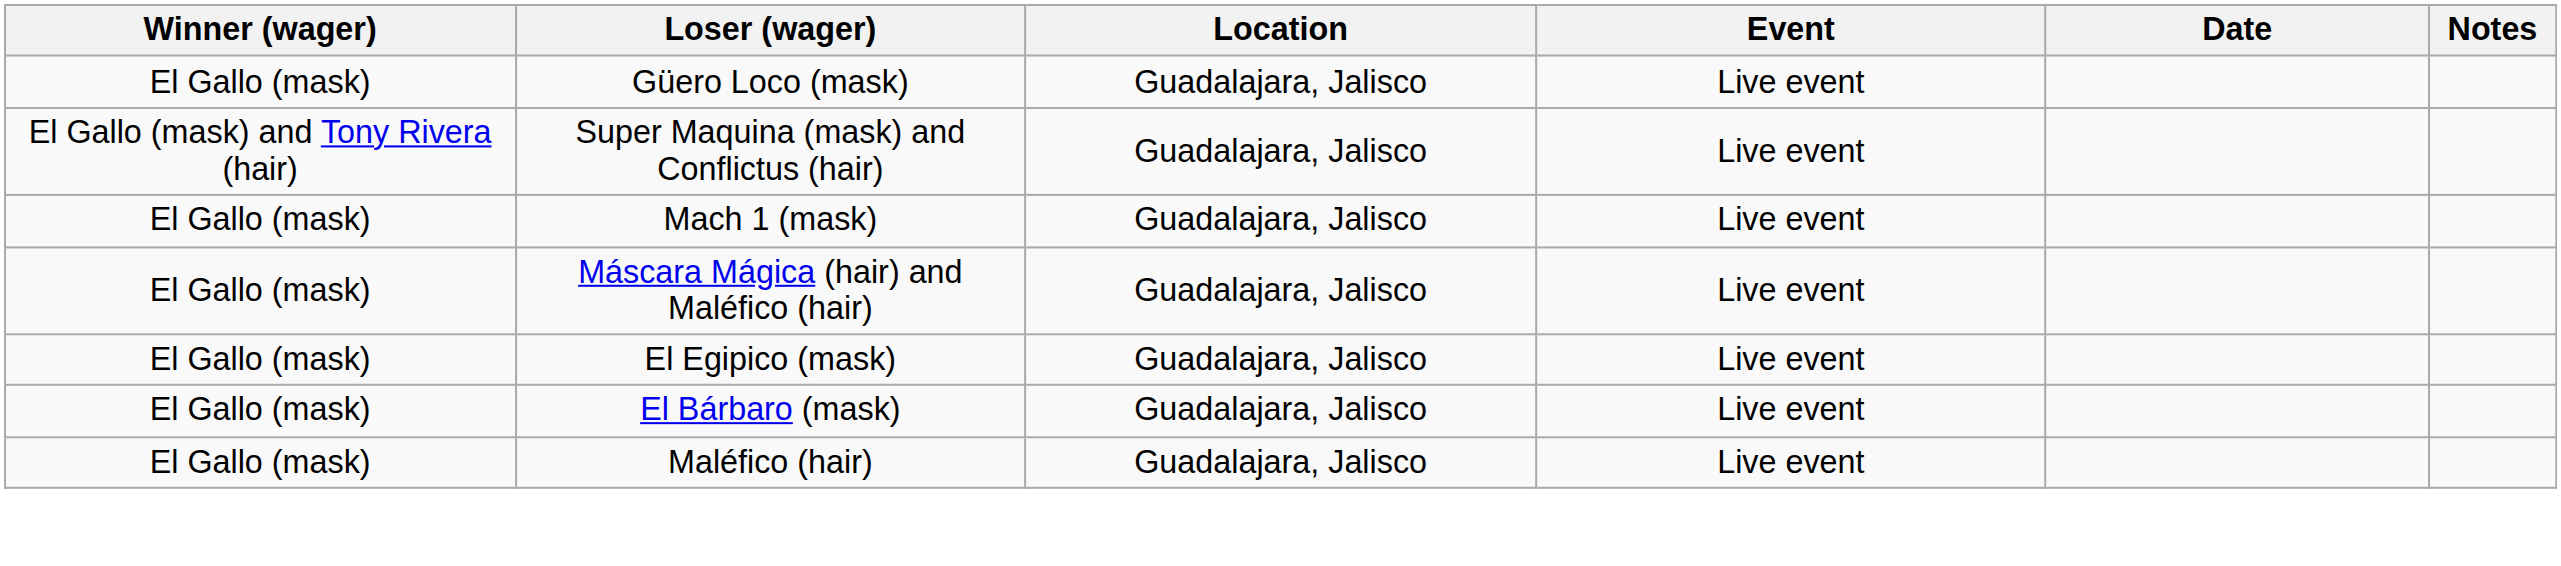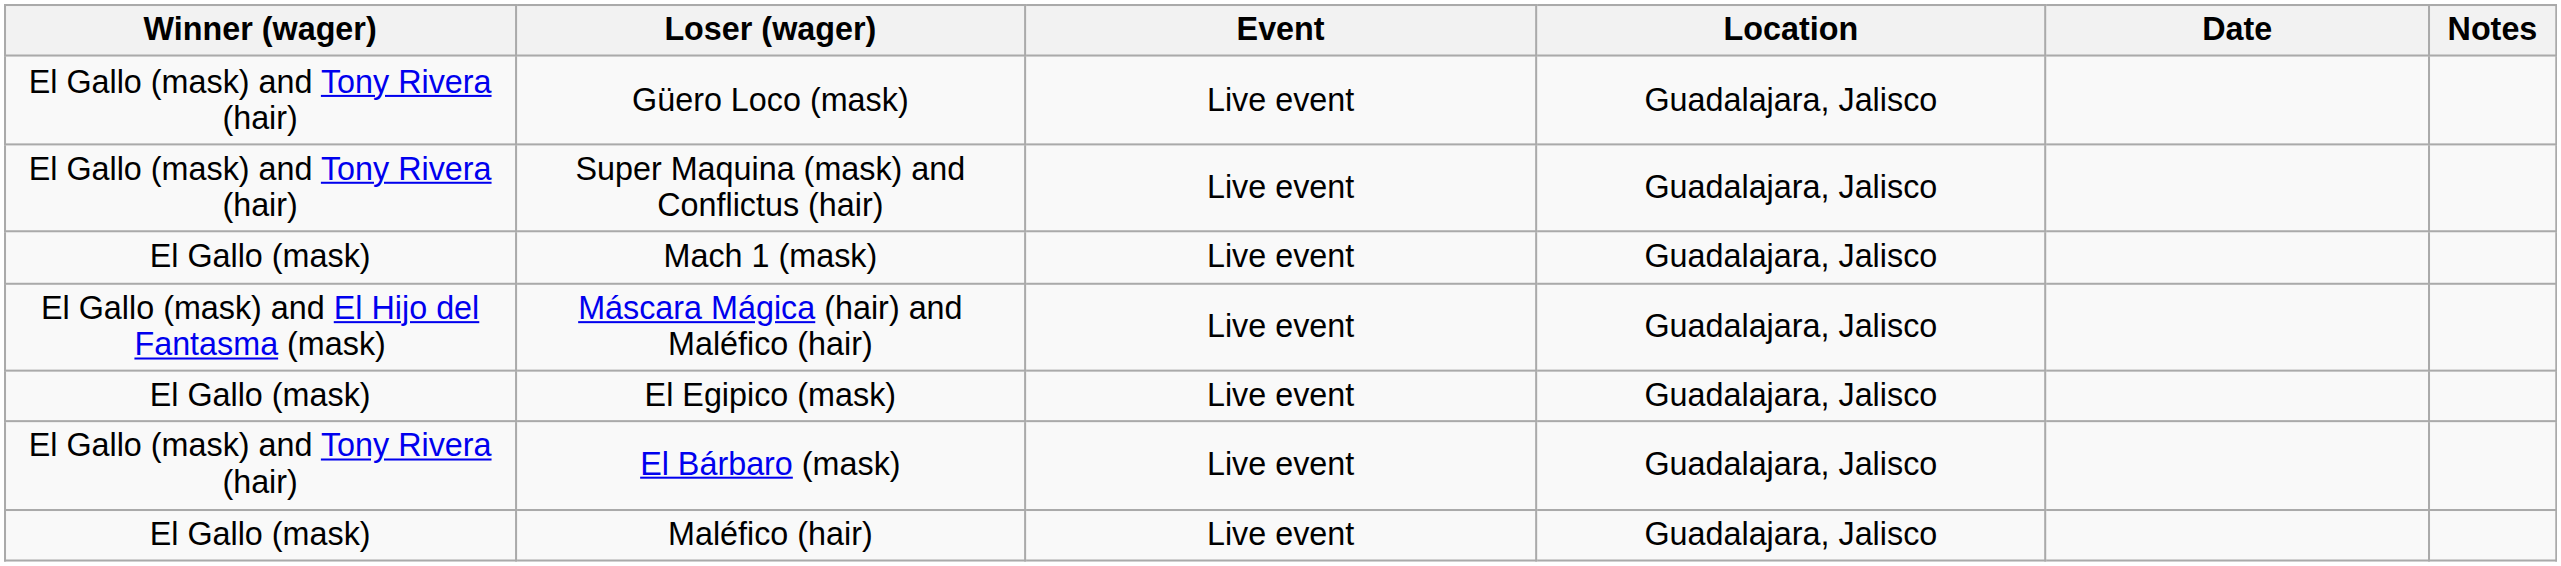columns swapped: Location <-> Event
Güero Loco (mask) | Winner (wager): El Gallo (mask) -> El Gallo (mask) and Tony Rivera (hair)
Máscara Mágica (hair) and Maléfico (hair) | Winner (wager): El Gallo (mask) -> El Gallo (mask) and El Hijo del Fantasma (mask)
El Bárbaro (mask) | Winner (wager): El Gallo (mask) -> El Gallo (mask) and Tony Rivera (hair)
